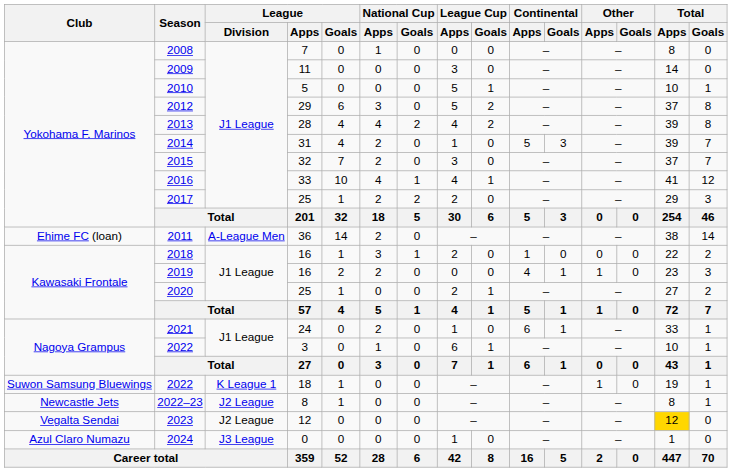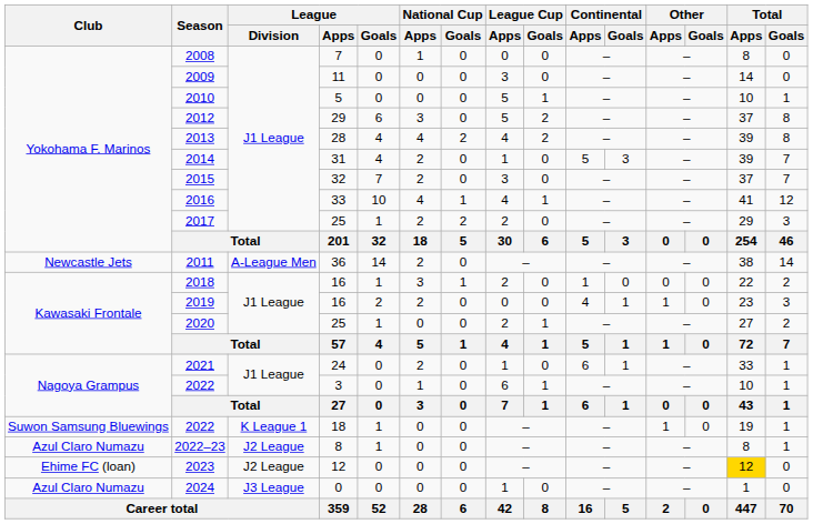2011 | Club: Ehime FC (loan) -> Newcastle Jets
2022–23 | Club: Newcastle Jets -> Azul Claro Numazu
2023 | Club: Vegalta Sendai -> Ehime FC (loan)
